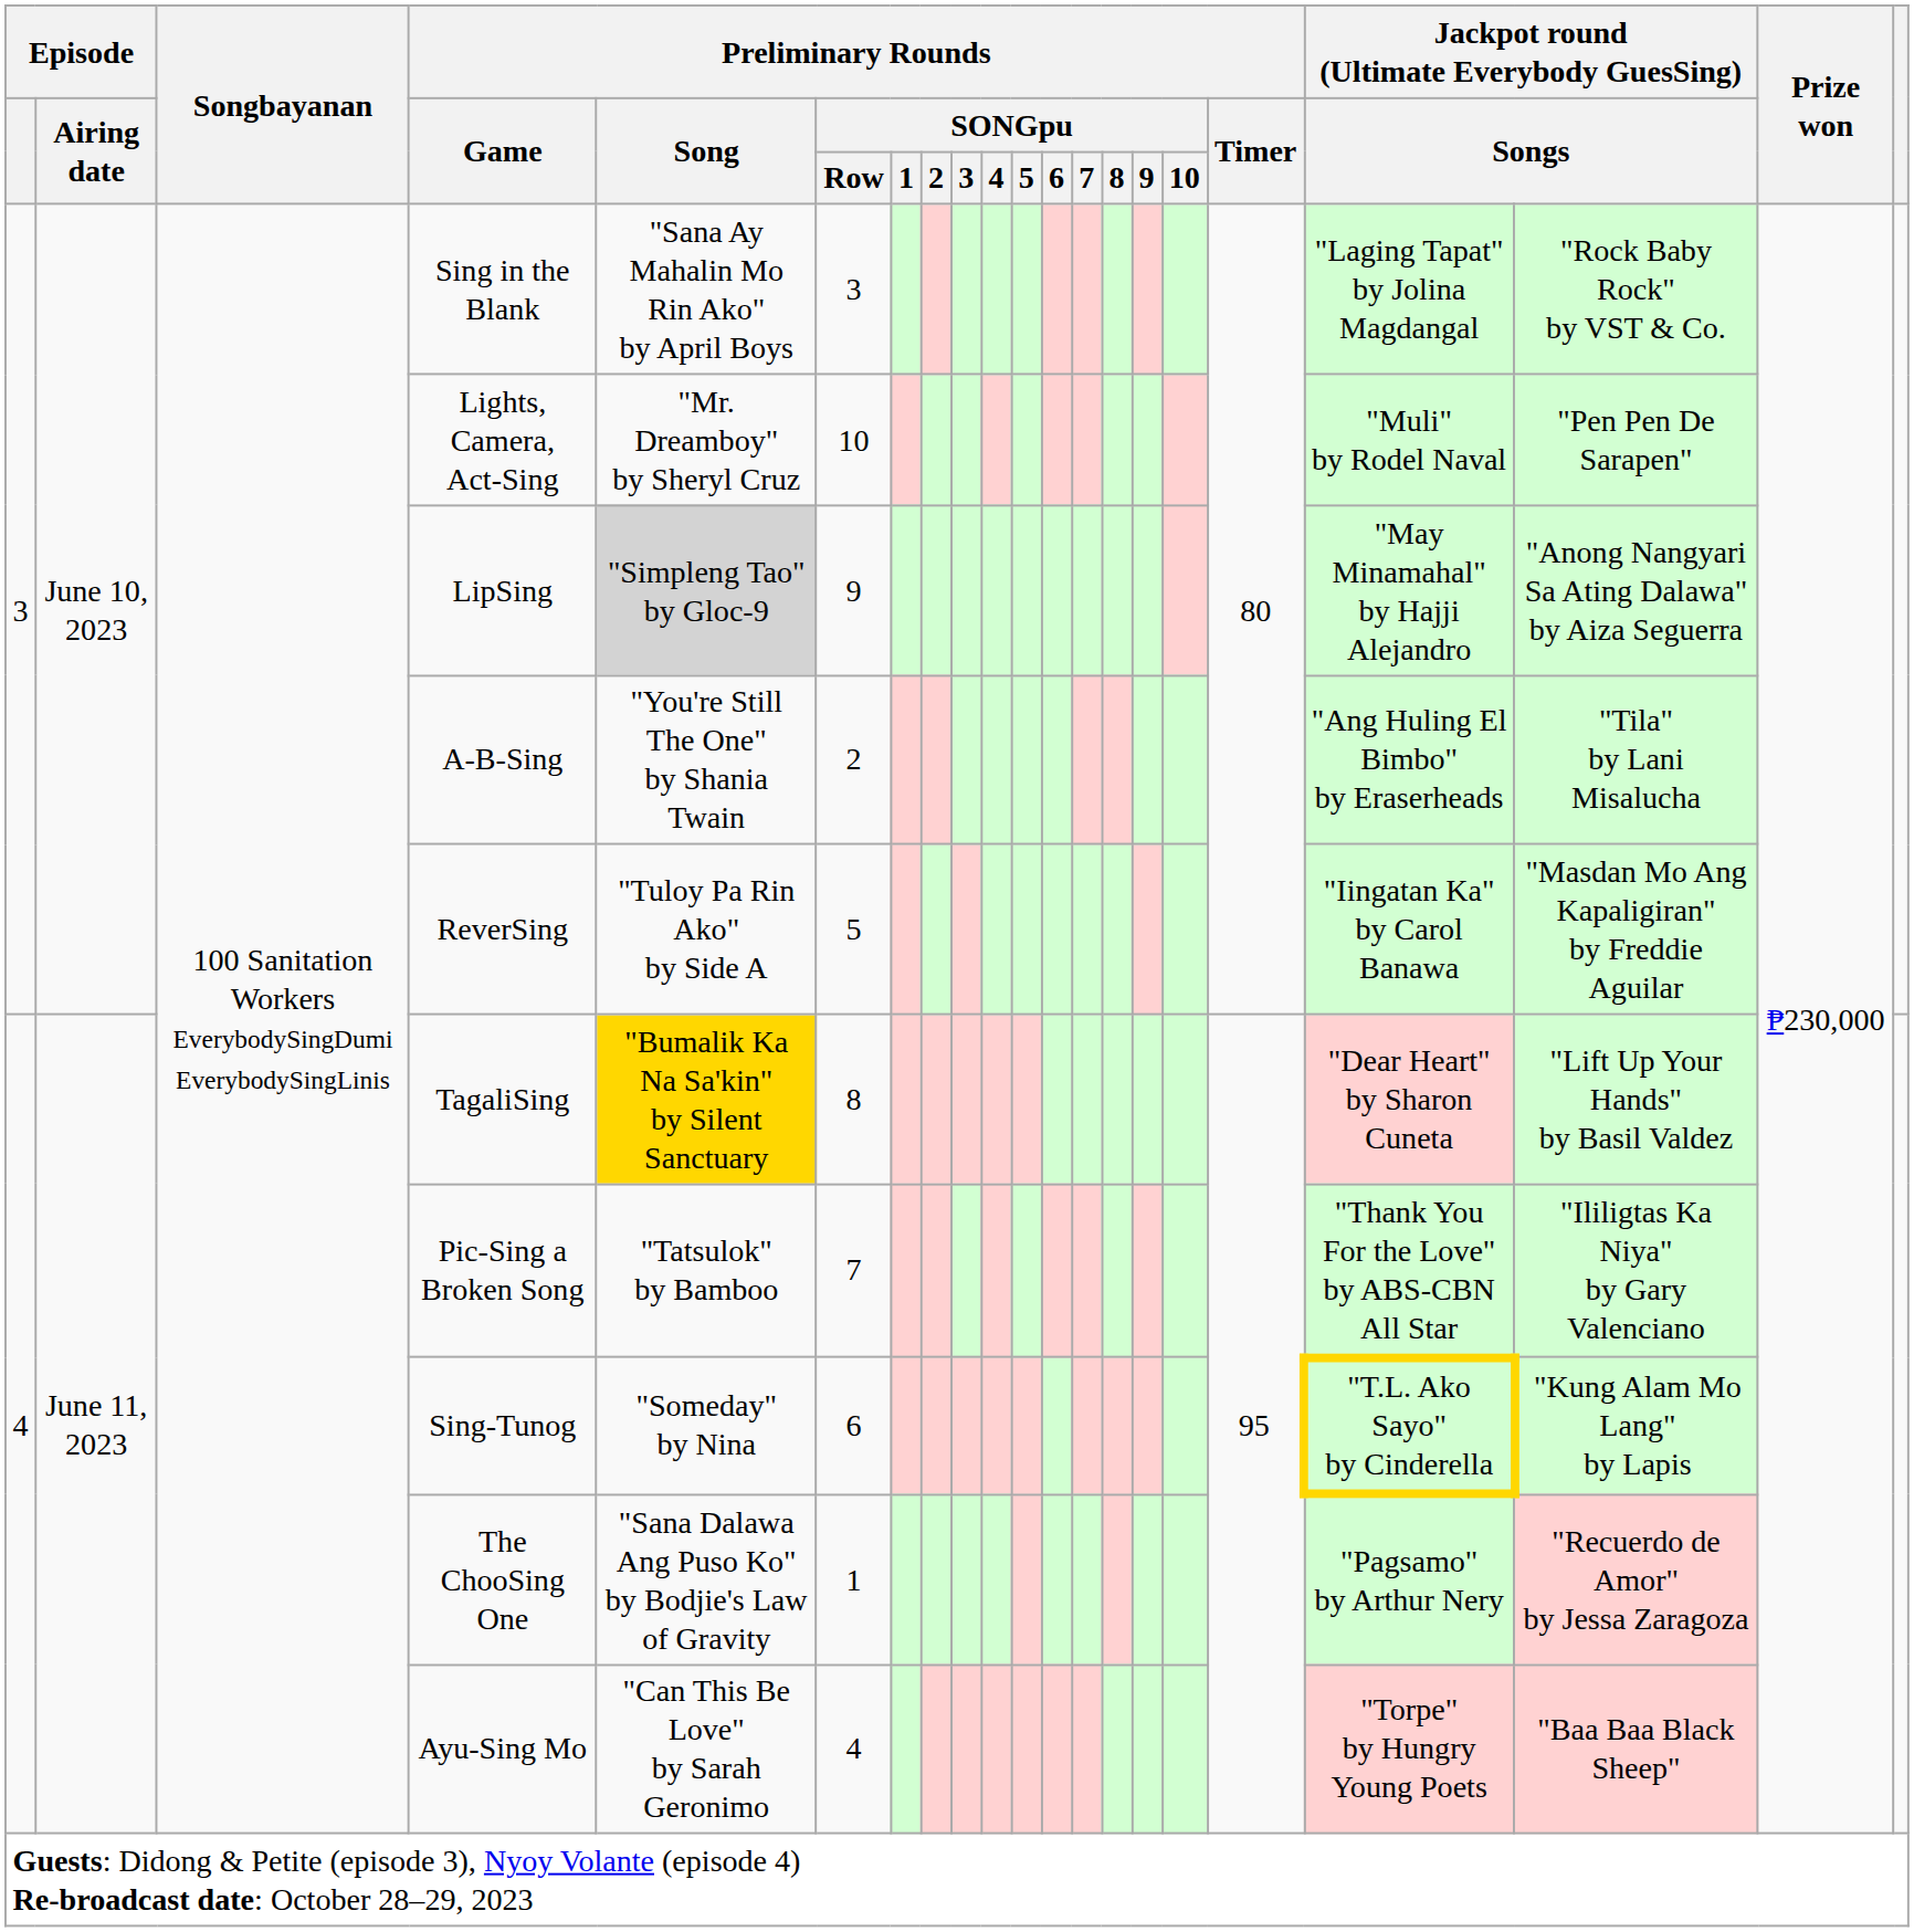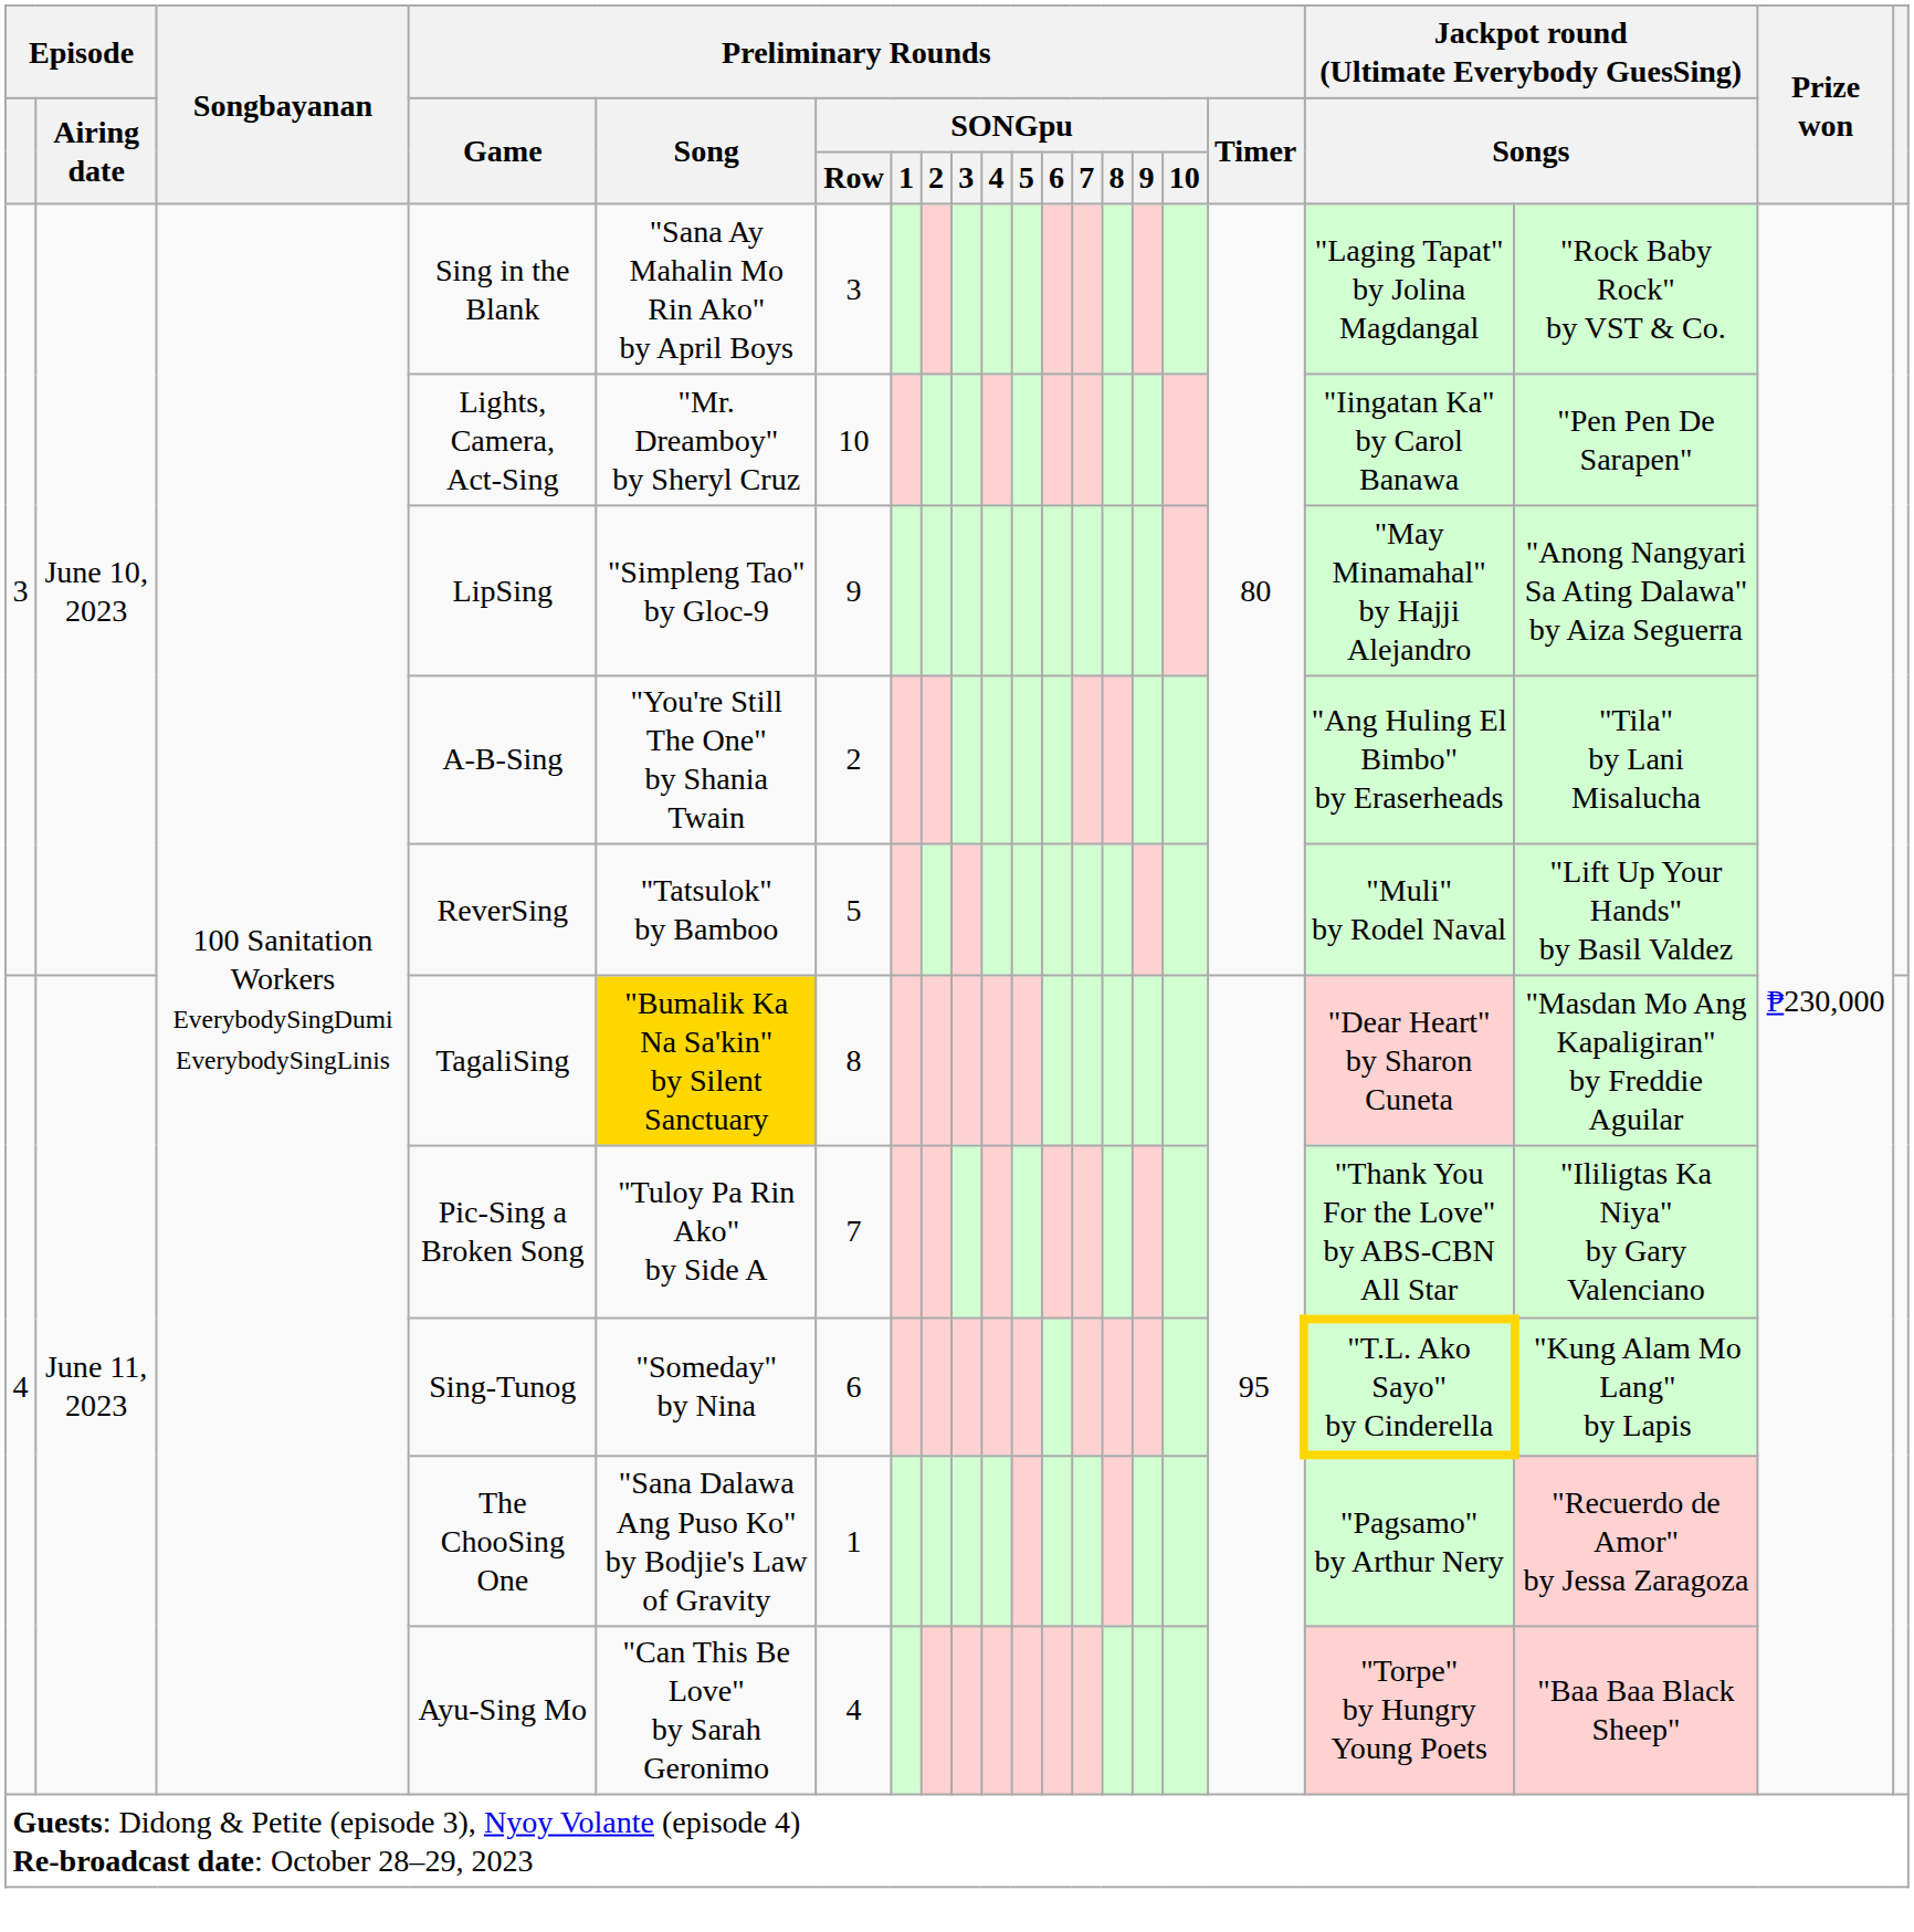Lights, Camera, Act-Sing | column 18: "Muli" by Rodel Naval -> "Iingatan Ka" by Carol Banawa
LipSing | Preliminary Rounds / Song: lightgrey background -> no background
ReverSing | Preliminary Rounds / Song: "Tuloy Pa Rin Ako" by Side A -> "Tatsulok" by Bamboo
ReverSing | column 18: "Iingatan Ka" by Carol Banawa -> "Muli" by Rodel Naval
ReverSing | column 19: "Masdan Mo Ang Kapaligiran" by Freddie Aguilar -> "Lift Up Your Hands" by Basil Valdez
TagaliSing | column 19: "Lift Up Your Hands" by Basil Valdez -> "Masdan Mo Ang Kapaligiran" by Freddie Aguilar
Pic-Sing a Broken Song | Preliminary Rounds / Song: "Tatsulok" by Bamboo -> "Tuloy Pa Rin Ako" by Side A
